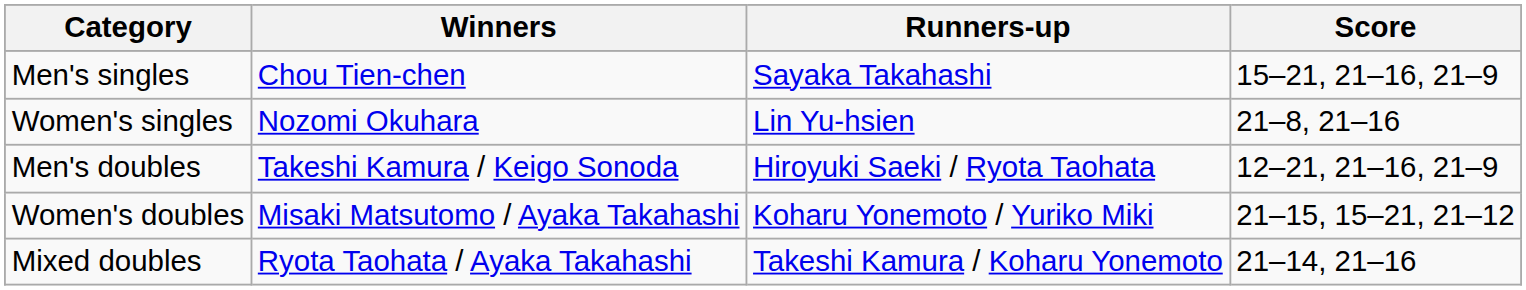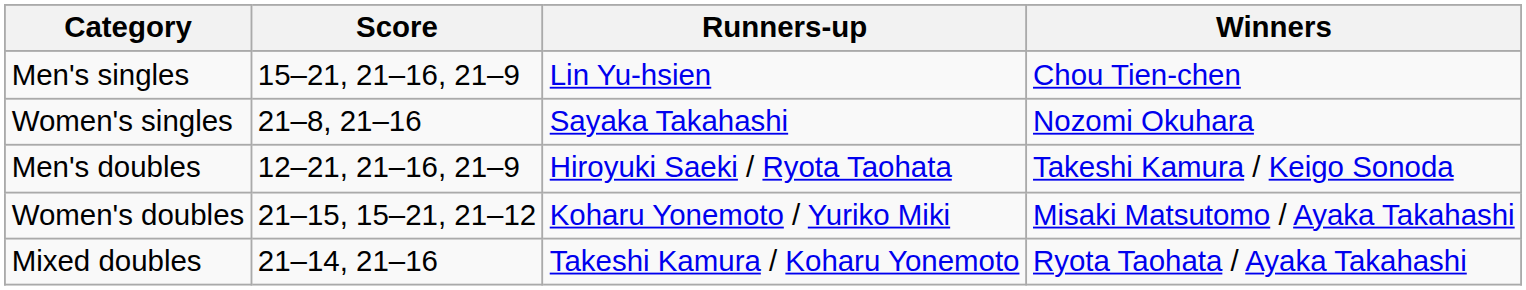columns swapped: Winners <-> Score
Men's singles | Runners-up: Sayaka Takahashi -> Lin Yu-hsien
Women's singles | Runners-up: Lin Yu-hsien -> Sayaka Takahashi
